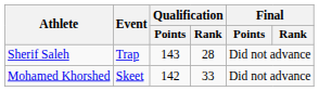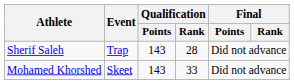Mohamed Khorshed | Qualification / Points: 142 -> 143
